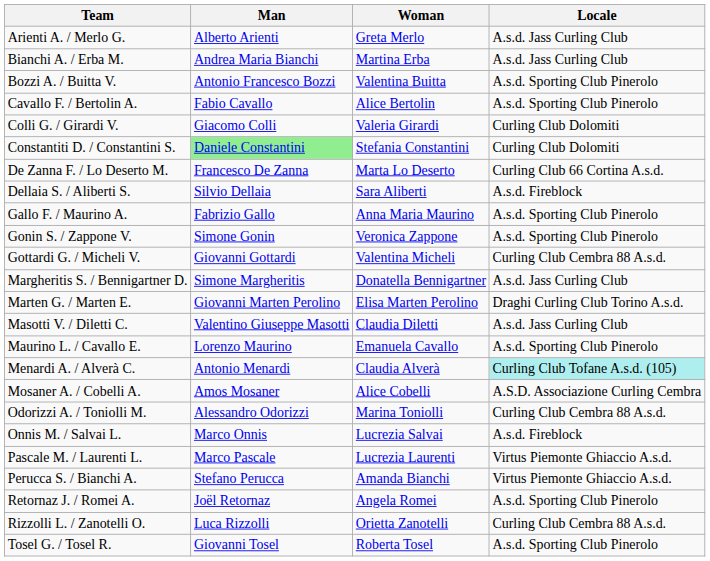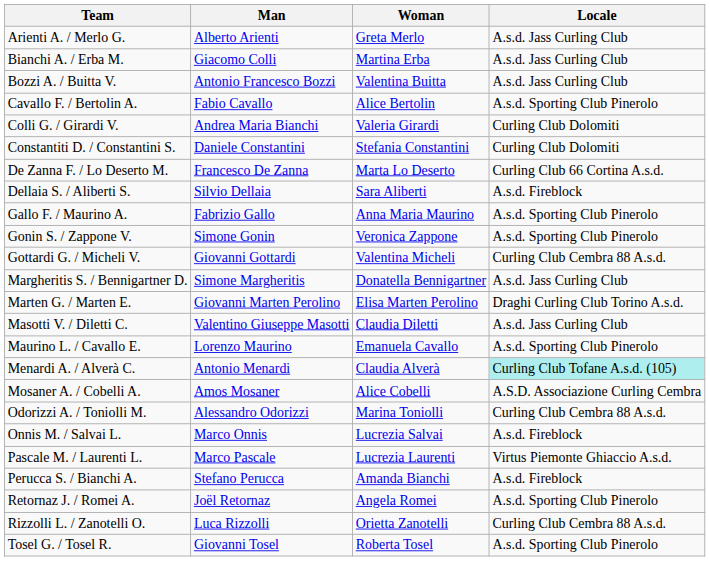Bianchi A. / Erba M. | Man: Andrea Maria Bianchi -> Giacomo Colli
Bozzi A. / Buitta V. | Locale: A.s.d. Sporting Club Pinerolo -> A.s.d. Jass Curling Club
Colli G. / Girardi V. | Man: Giacomo Colli -> Andrea Maria Bianchi
Constantiti D. / Constantini S. | Man: lightgreen background -> no background
Perucca S. / Bianchi A. | Locale: Virtus Piemonte Ghiaccio A.s.d. -> A.s.d. Fireblock
